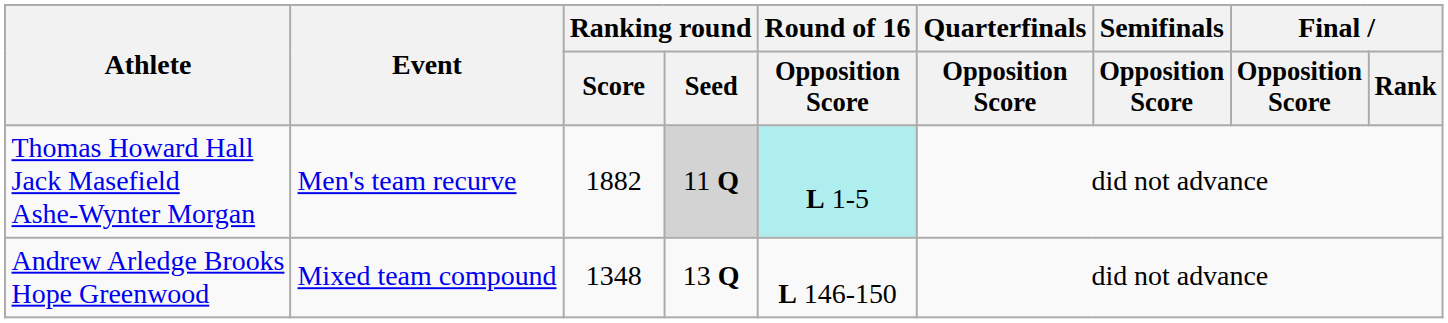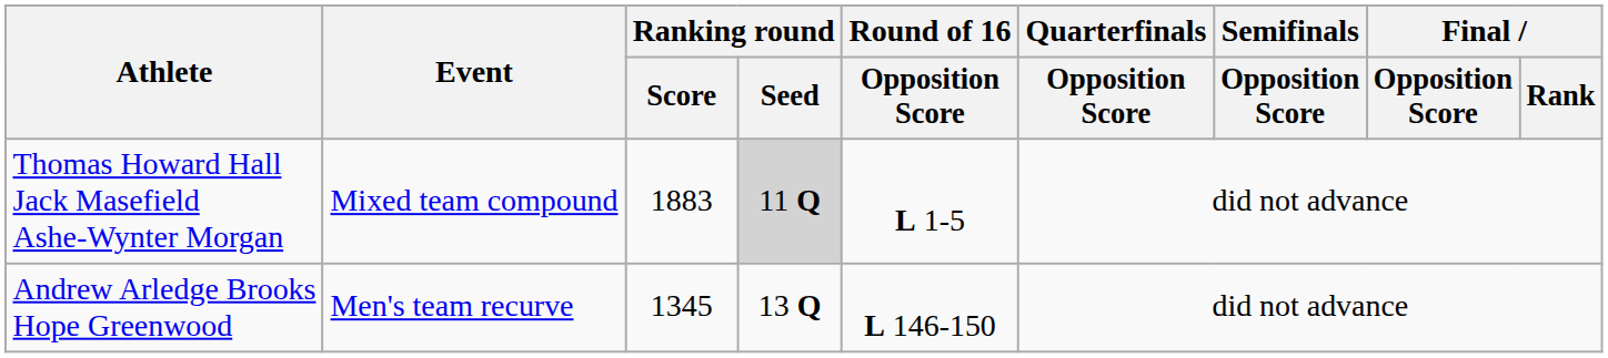Thomas Howard Hall Jack Masefield Ashe-Wynter Morgan | Event: Men's team recurve -> Mixed team compound
Thomas Howard Hall Jack Masefield Ashe-Wynter Morgan | Ranking round / Score: 1882 -> 1883
Thomas Howard Hall Jack Masefield Ashe-Wynter Morgan | Round of 16 / Opposition Score: paleturquoise background -> no background
Andrew Arledge Brooks Hope Greenwood | Event: Mixed team compound -> Men's team recurve
Andrew Arledge Brooks Hope Greenwood | Ranking round / Score: 1348 -> 1345
